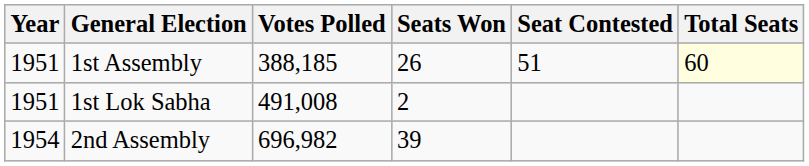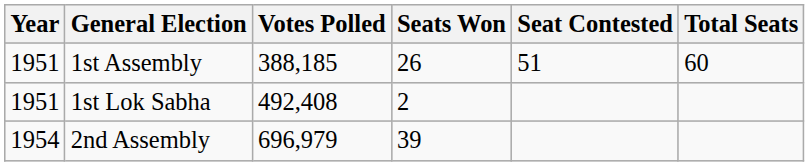1st Assembly | Total Seats: lightyellow background -> no background
1st Lok Sabha | Votes Polled: 491,008 -> 492,408
2nd Assembly | Votes Polled: 696,982 -> 696,979
